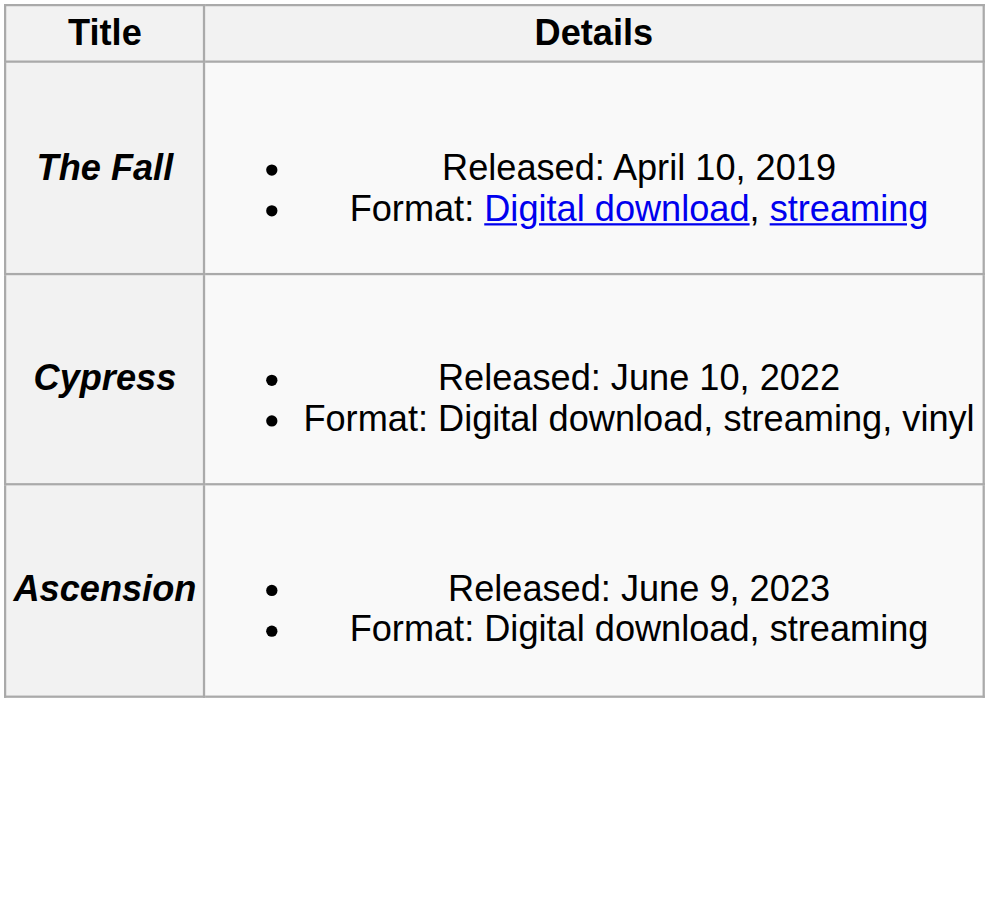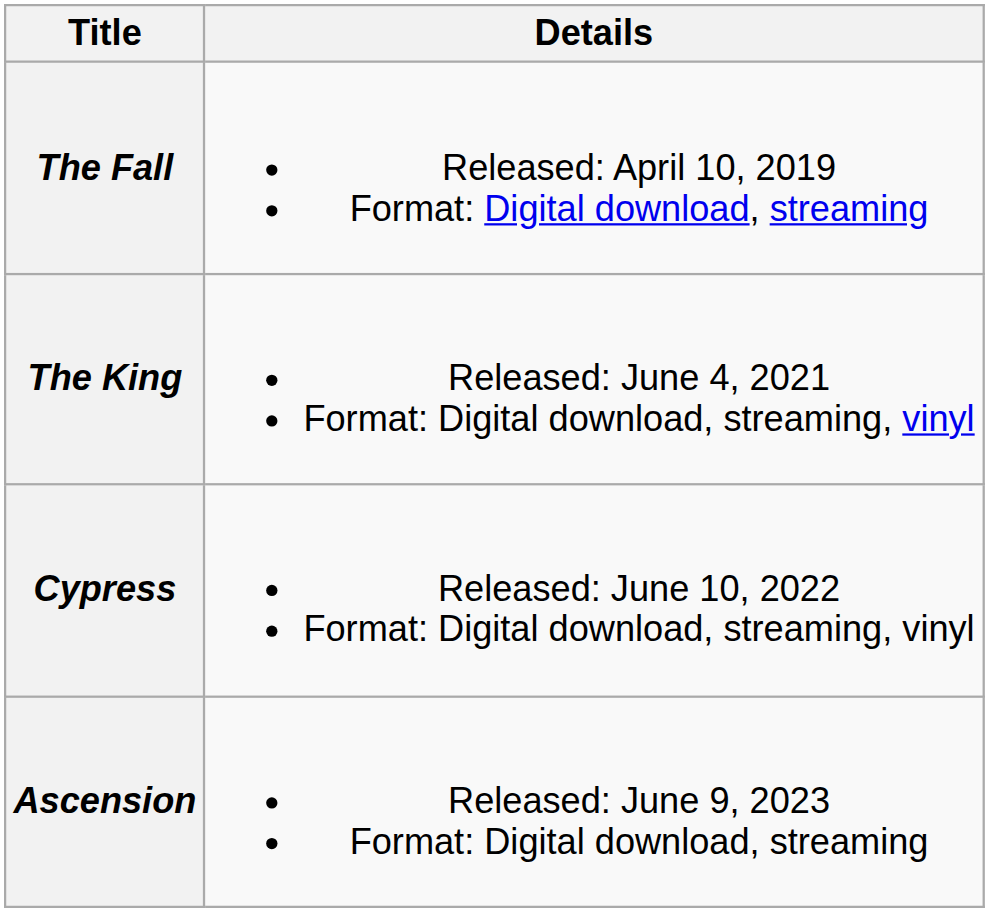+ row: The King | Released: June 4, 2021 Format: Digital download, streaming, vinyl
